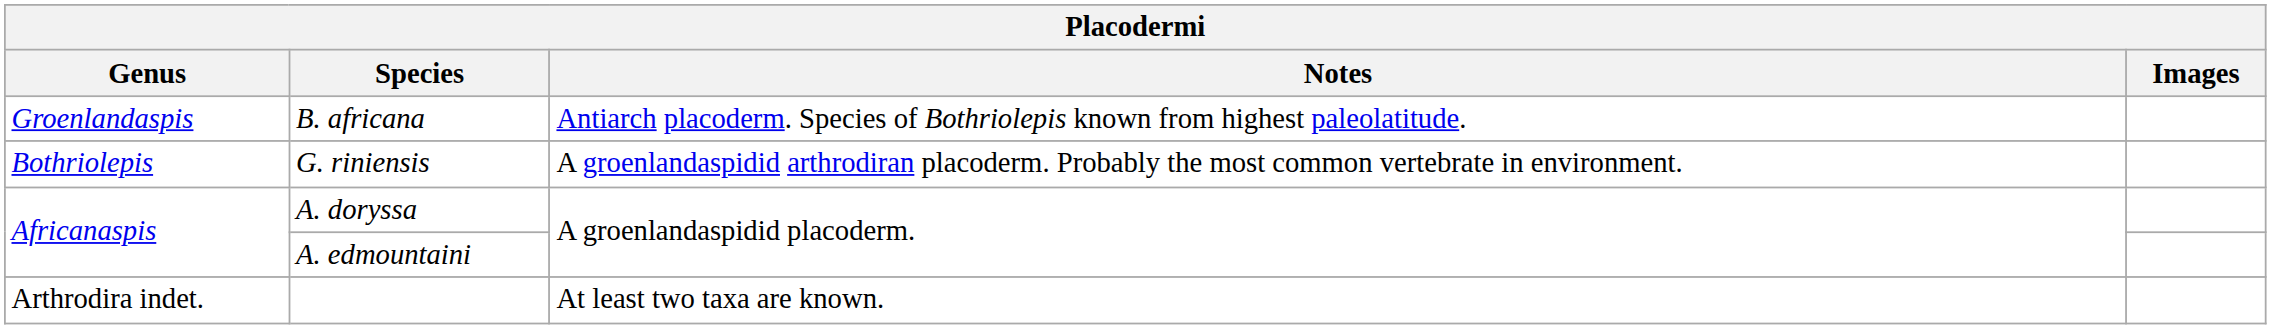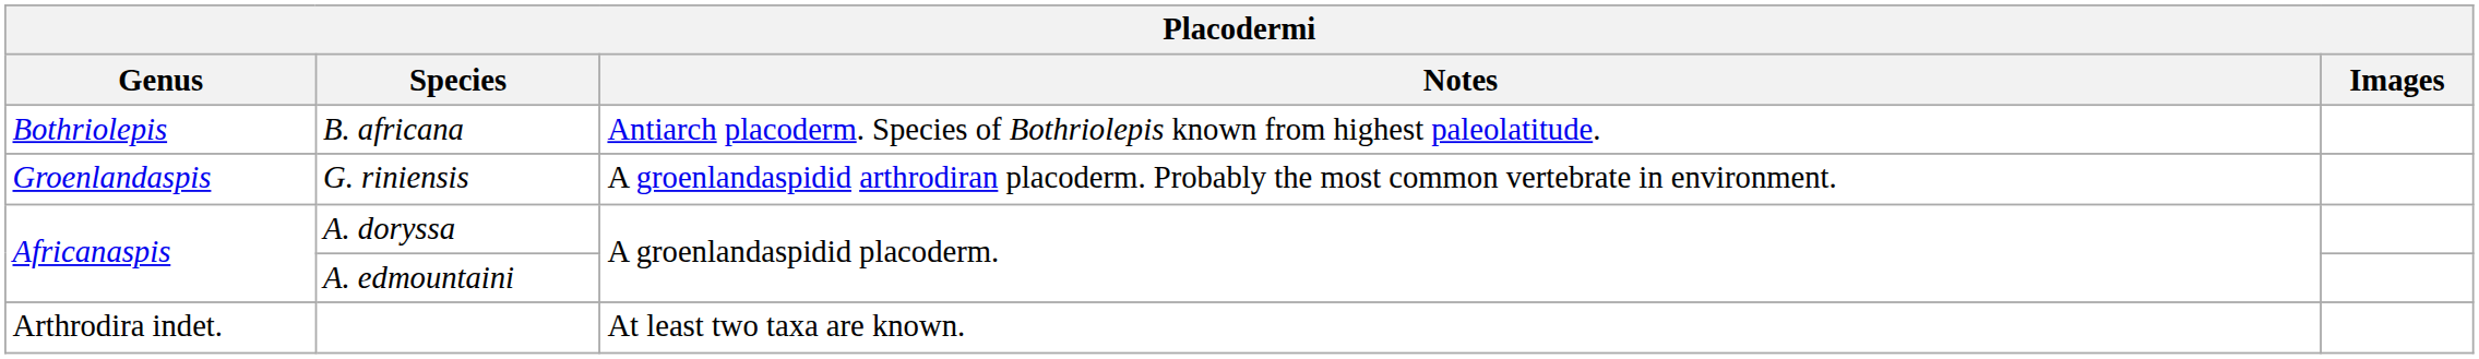B. africana | Genus: Groenlandaspis -> Bothriolepis
G. riniensis | Genus: Bothriolepis -> Groenlandaspis
